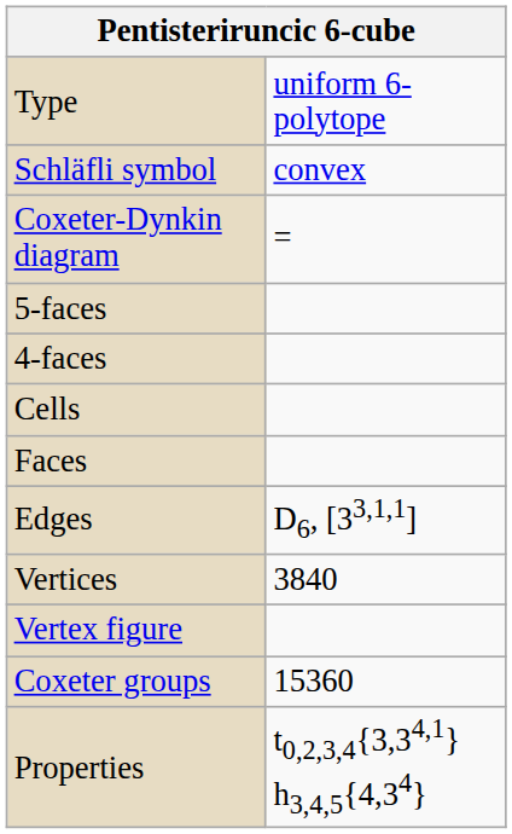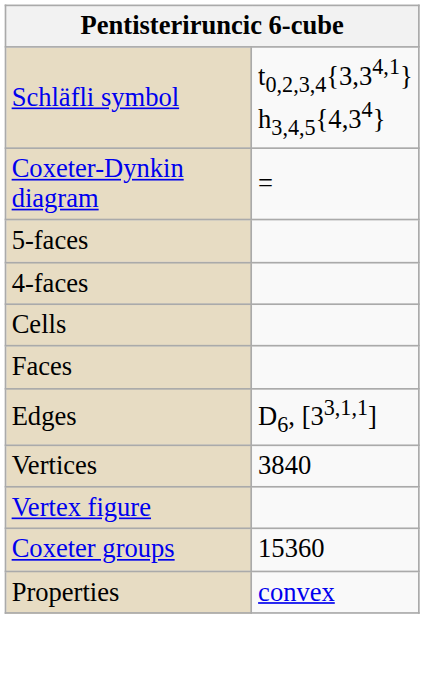- row: Type | uniform 6-polytope
Schläfli symbol | column 2: convex -> t0,2,3,4{3,34,1} h3,4,5{4,34}
Properties | column 2: t0,2,3,4{3,34,1} h3,4,5{4,34} -> convex
